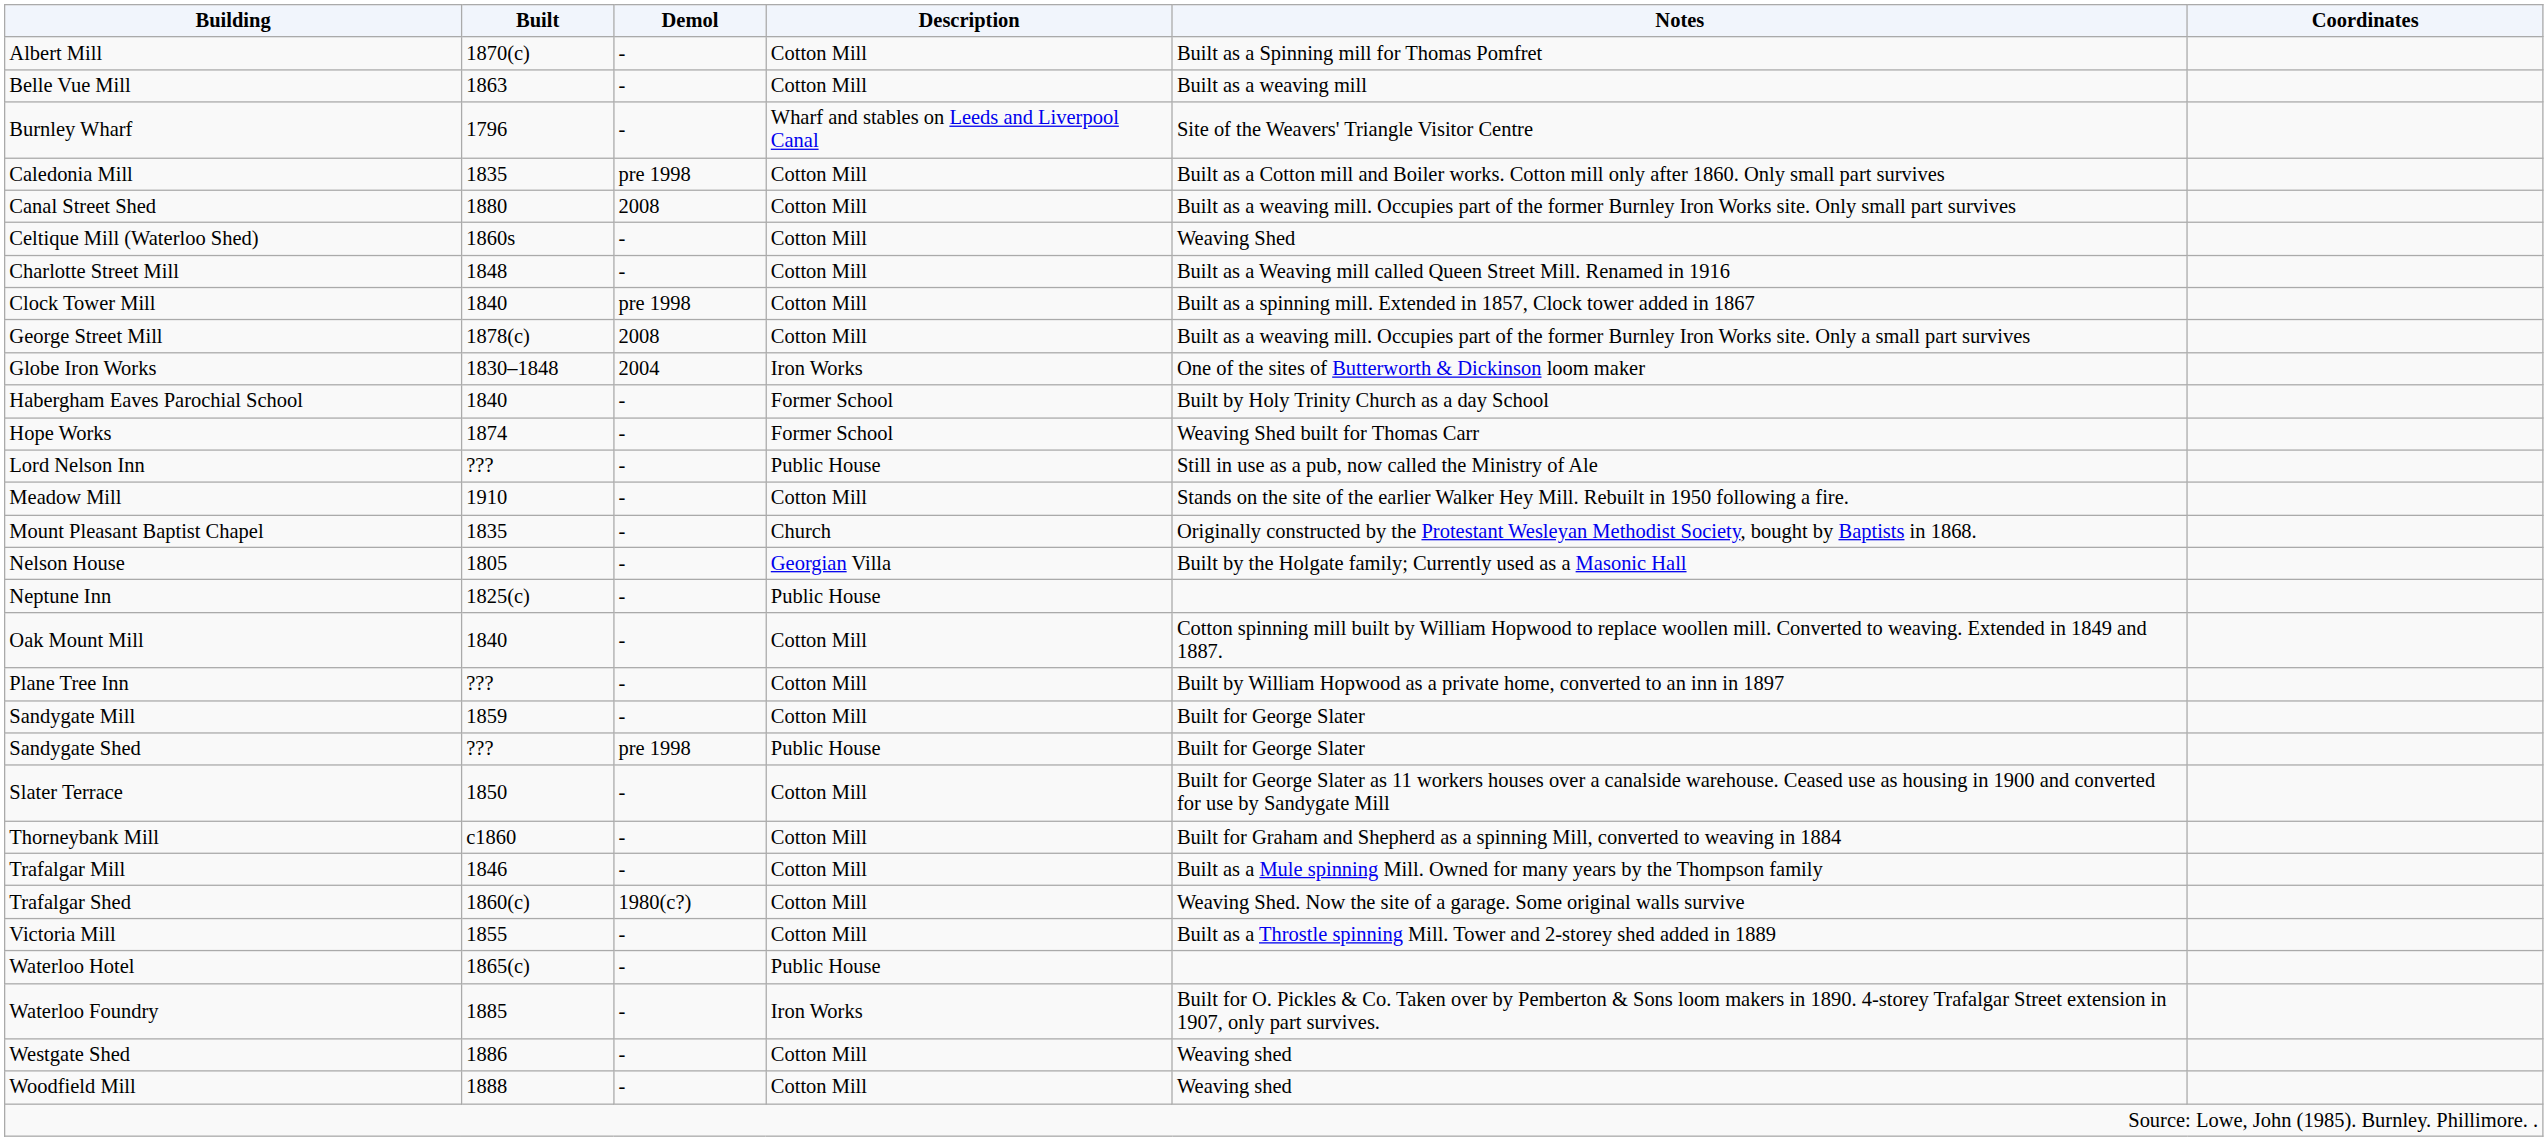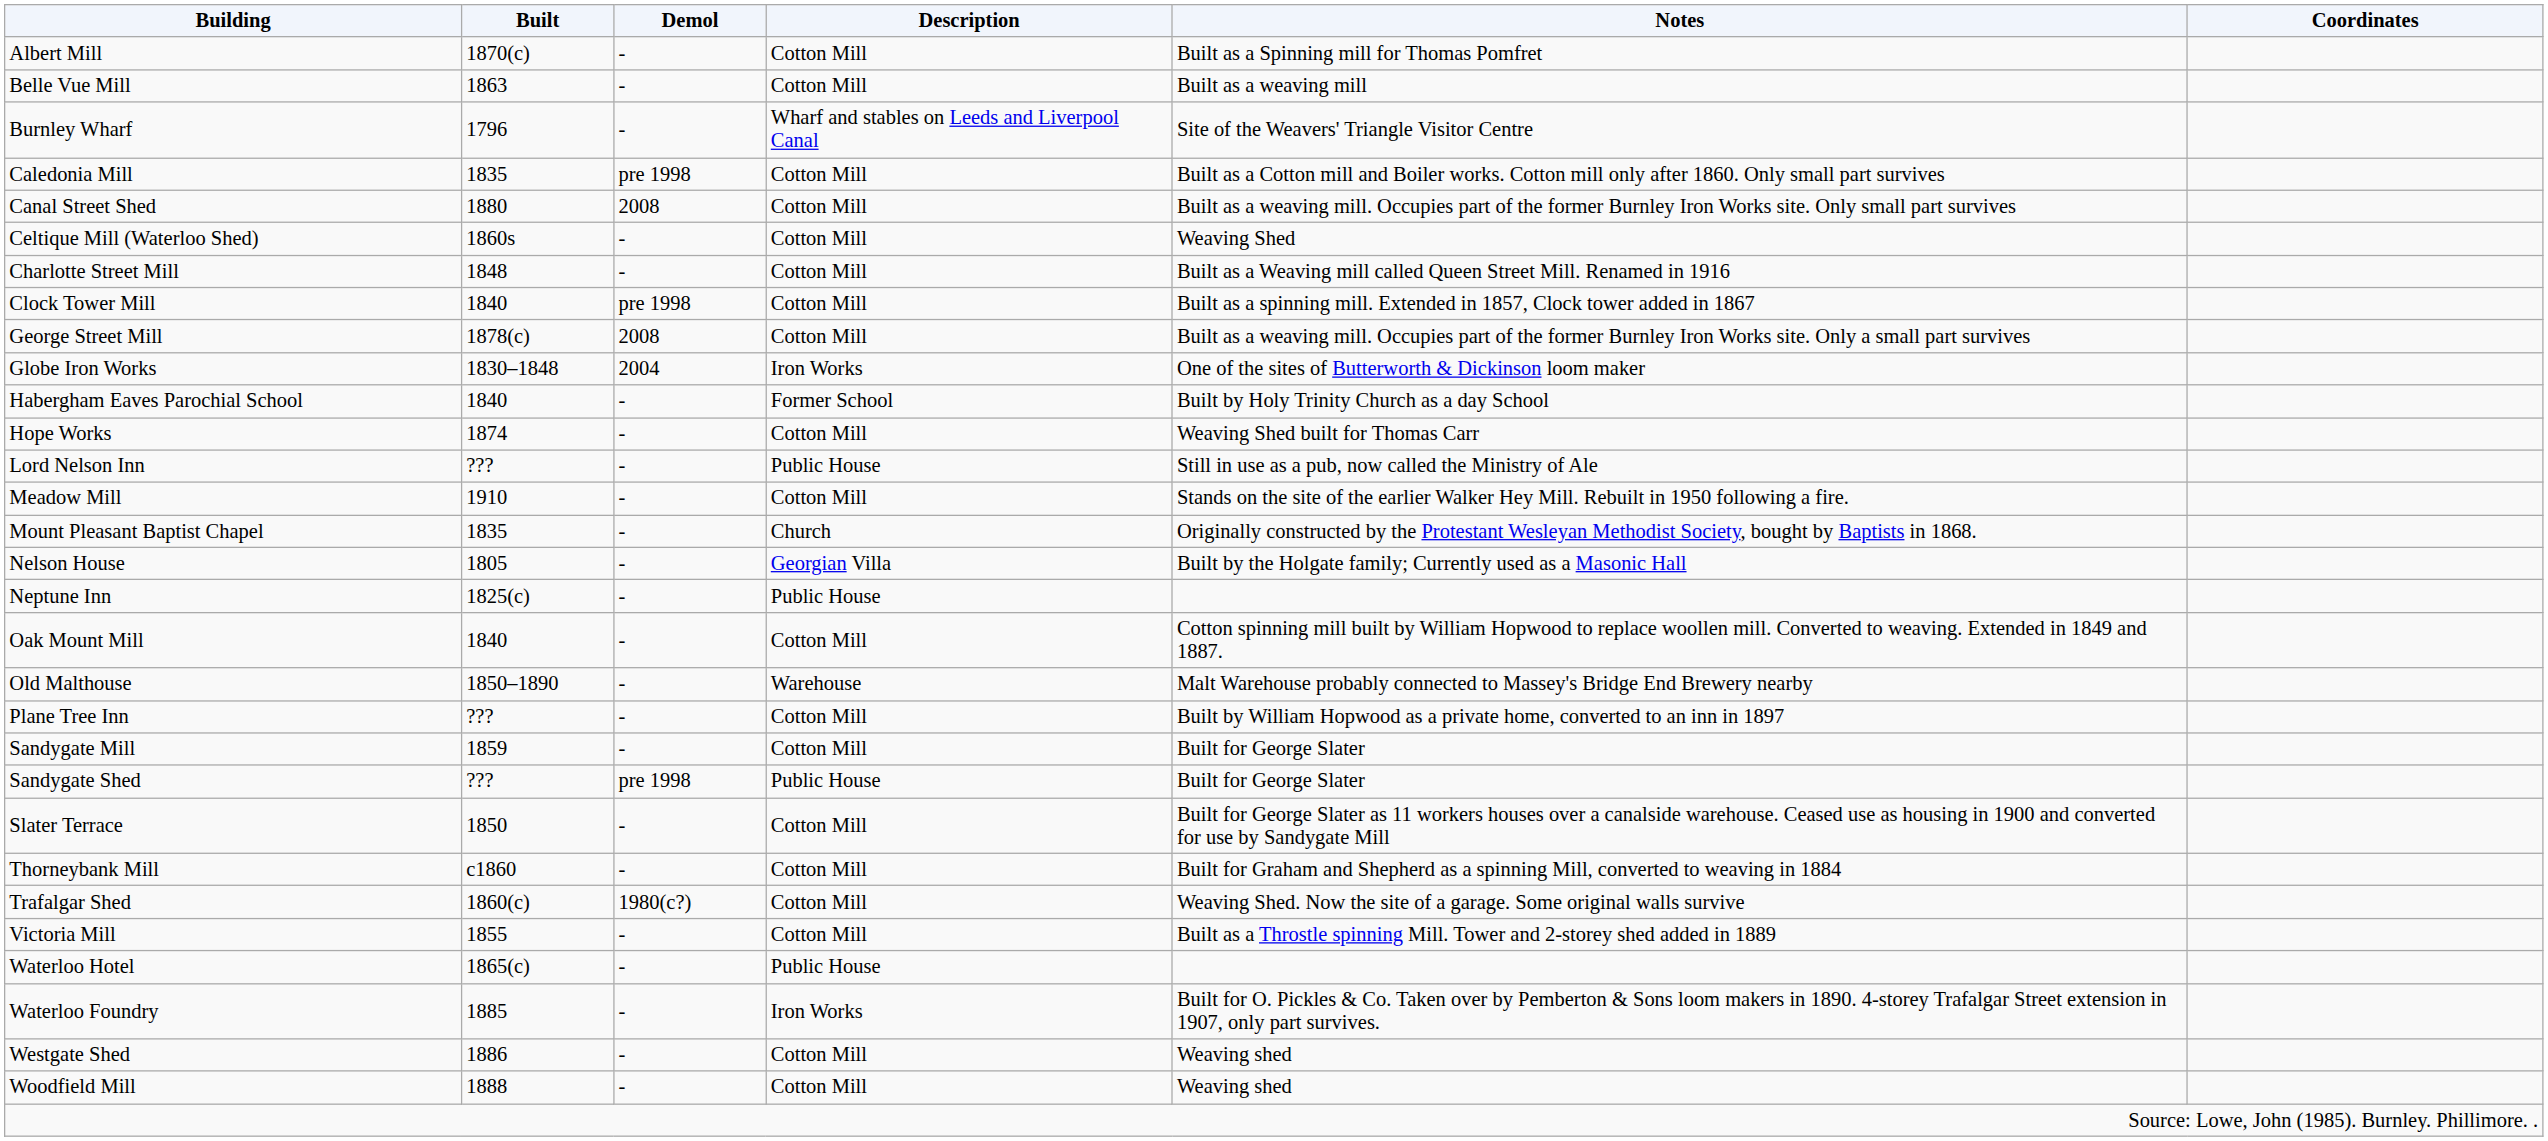Hope Works | Description: Former School -> Cotton Mill
+ row: Old Malthouse | 1850–1890 | - | Warehouse | Malt Warehouse probably connected to Massey's Bridge End Brewery nearby
- row: Trafalgar Mill | 1846 | - | Cotton Mill | Built as a Mule spinning Mill. Owned for many years by the Thompson family
